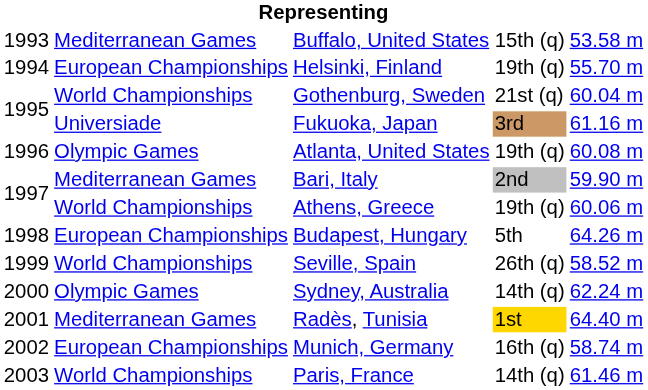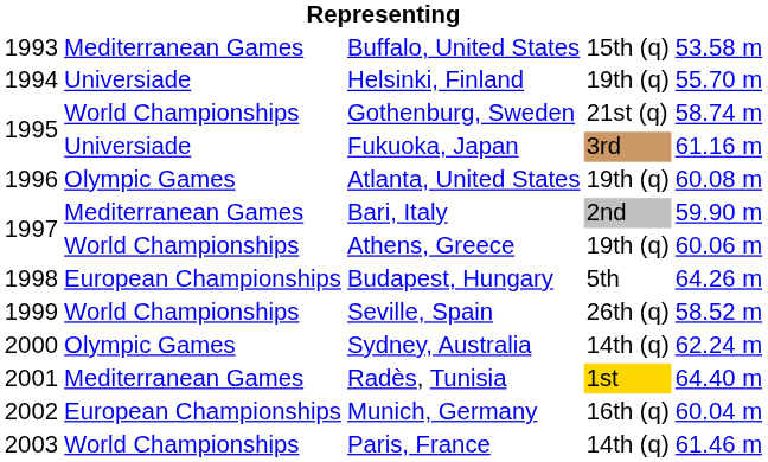Helsinki, Finland | column 2: European Championships -> Universiade
Gothenburg, Sweden | column 5: 60.04 m -> 58.74 m
Munich, Germany | column 5: 58.74 m -> 60.04 m
